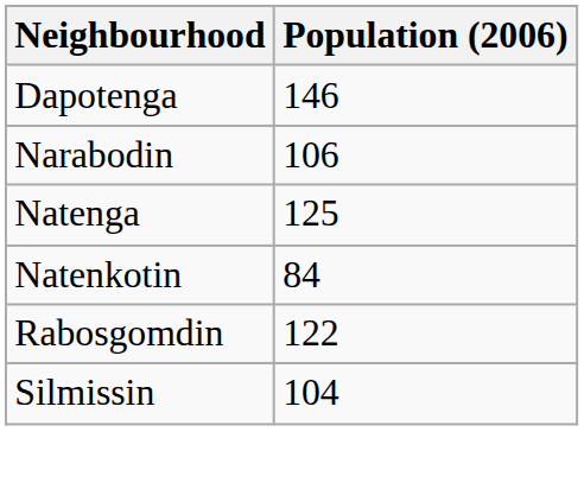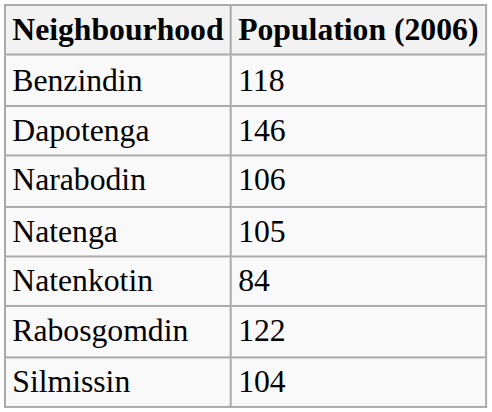+ row: Benzindin | 118
Natenga | Population (2006): 125 -> 105
